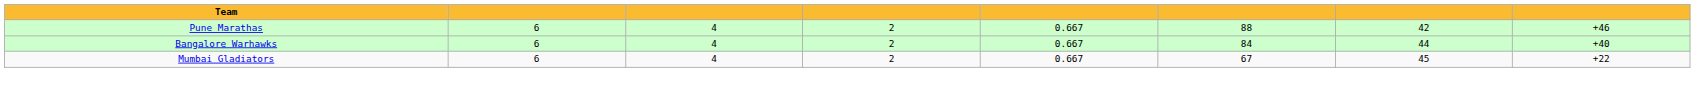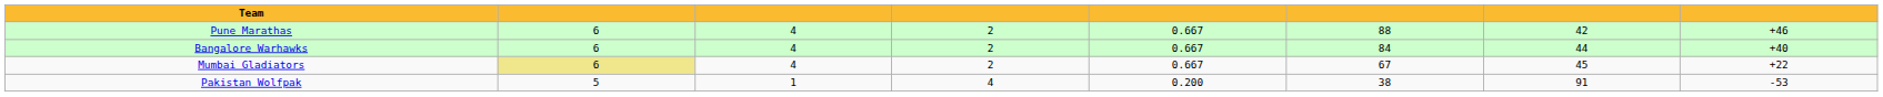Mumbai Gladiators | column 2: no background -> khaki background
+ row: Pakistan Wolfpak | 5 | 1 | 4 | 0.200 | 38 | 91 | -53
